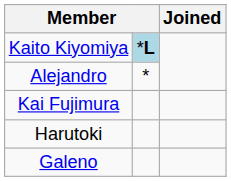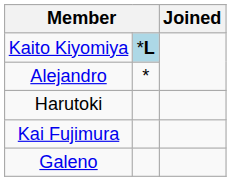rows swapped: Kai Fujimura <-> Harutoki
